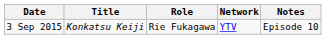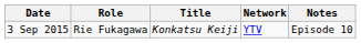columns swapped: Title <-> Role
